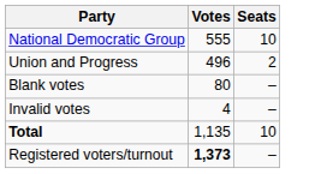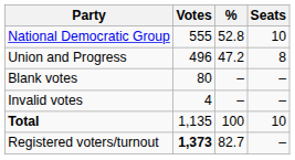+ column: % | 52.8 | 47.2 | – | – | 100 | 82.7
Union and Progress | Seats: 2 -> 8
